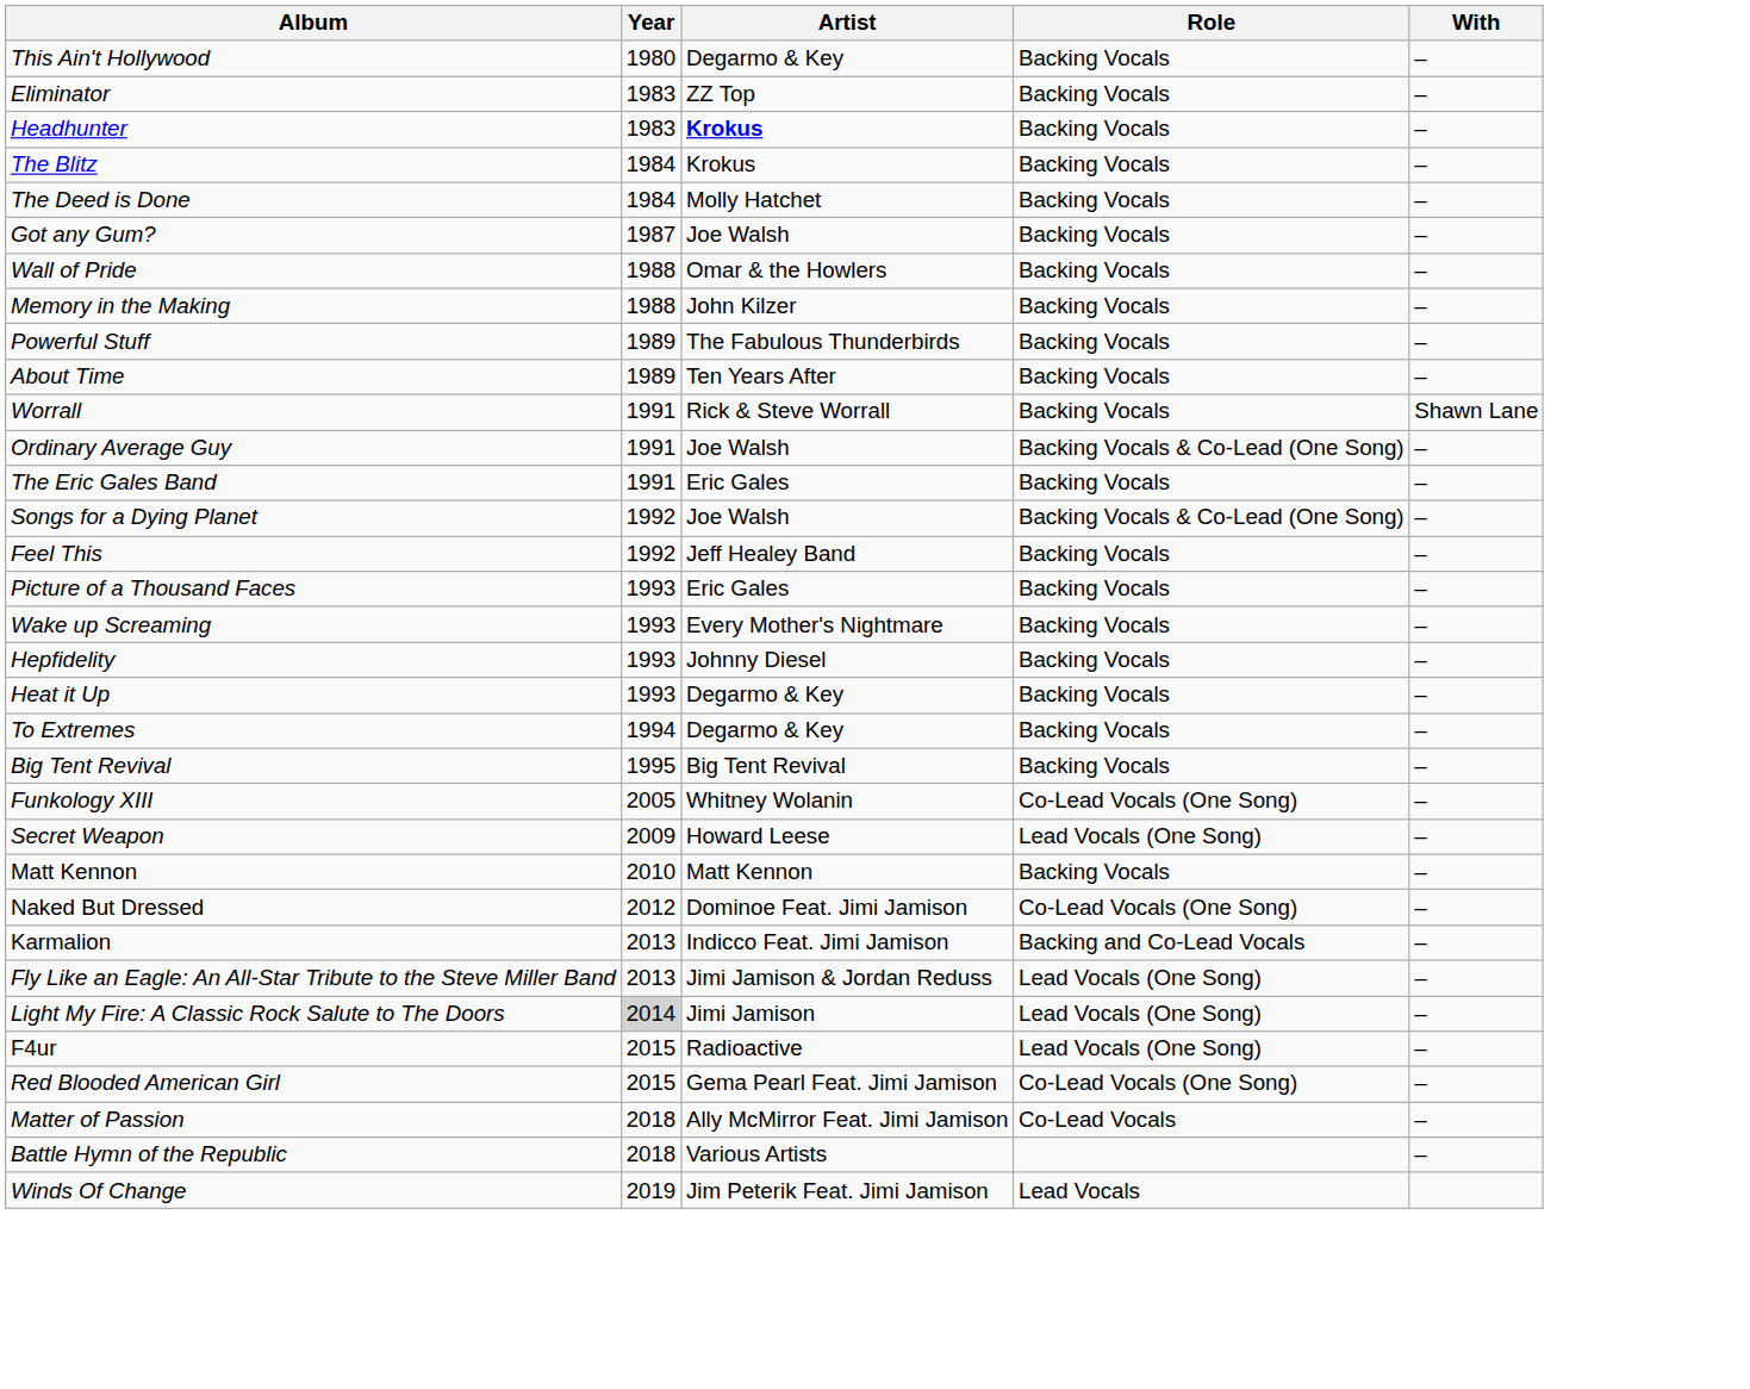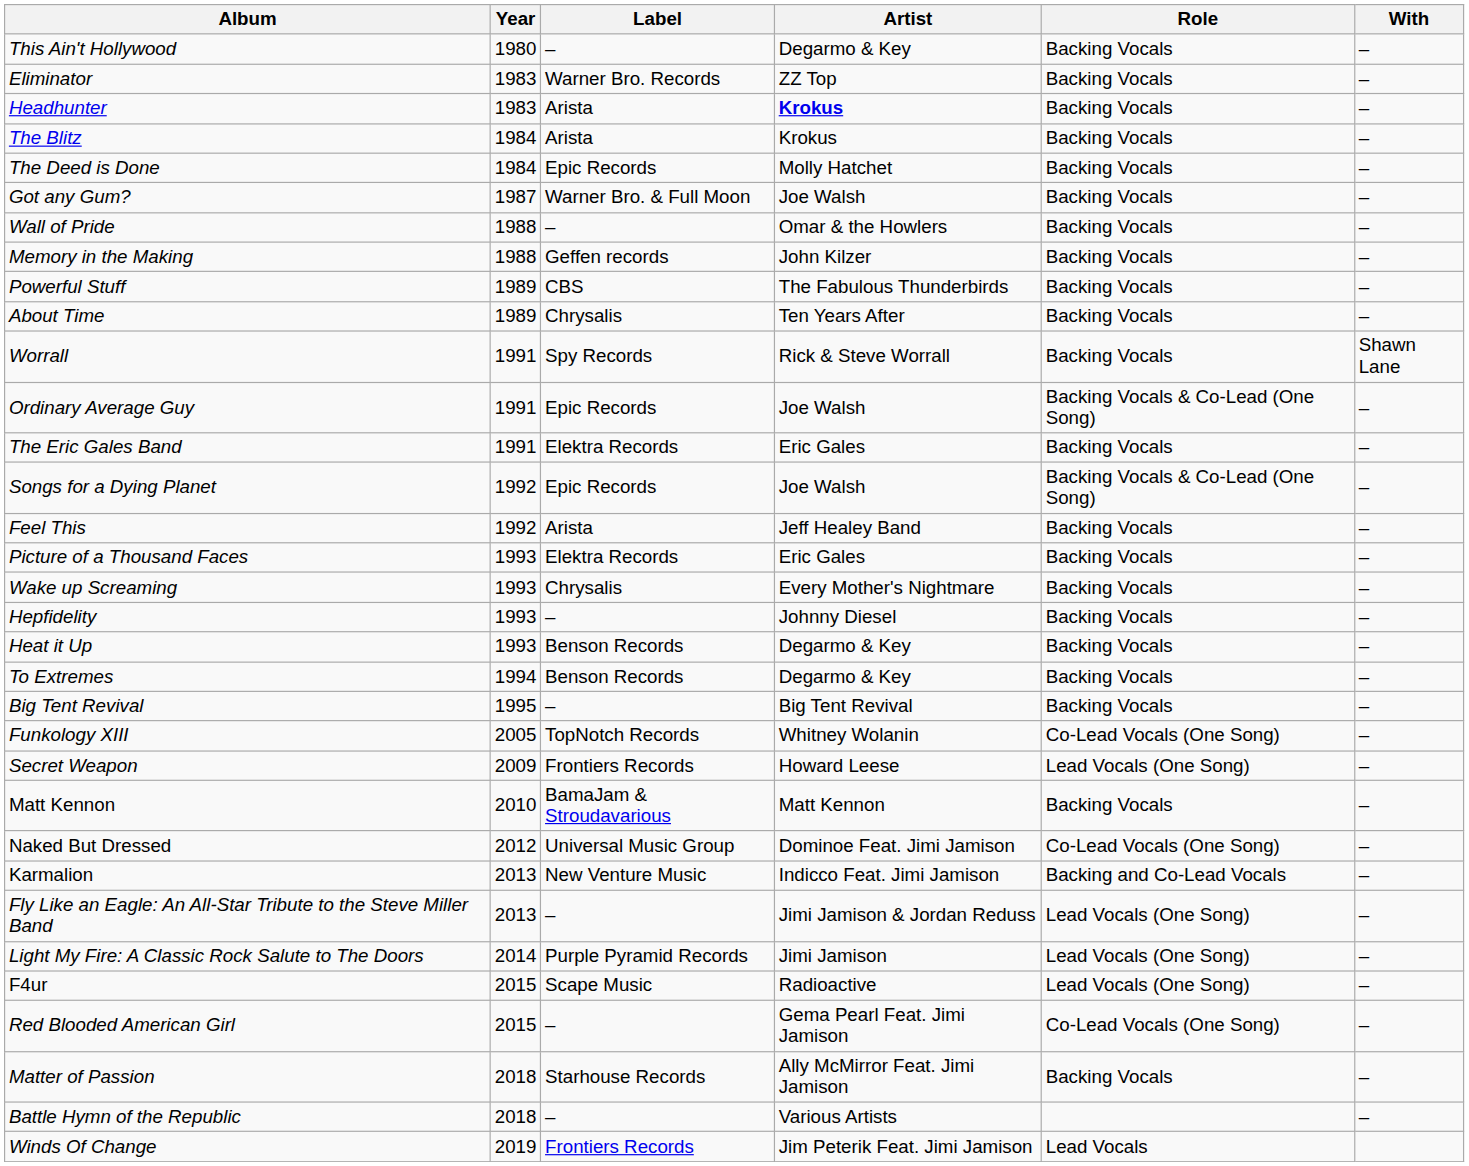+ column: Label | – | Warner Bro. Records | Arista | Arista | Epic Records | Warner Bro. & Full Moon | – | Geffen records | CBS | Chrysalis | Spy Records | Epic Records | Elektra Records | Epic Records | Arista | Elektra Records | Chrysalis | – | Benson Records | Benson Records | – | TopNotch Records | Frontiers Records | BamaJam & Stroudavarious | Universal Music Group | New Venture Music | – | Purple Pyramid Records | Scape Music | – | Starhouse Records | – | Frontiers Records
Light My Fire: A Classic Rock Salute to The Doors | Year: lightgrey background -> no background
Matter of Passion | Role: Co-Lead Vocals -> Backing Vocals
